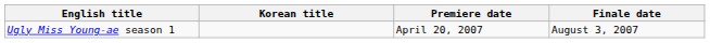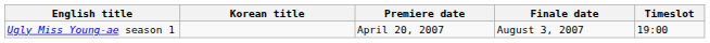+ column: Timeslot | 19:00
